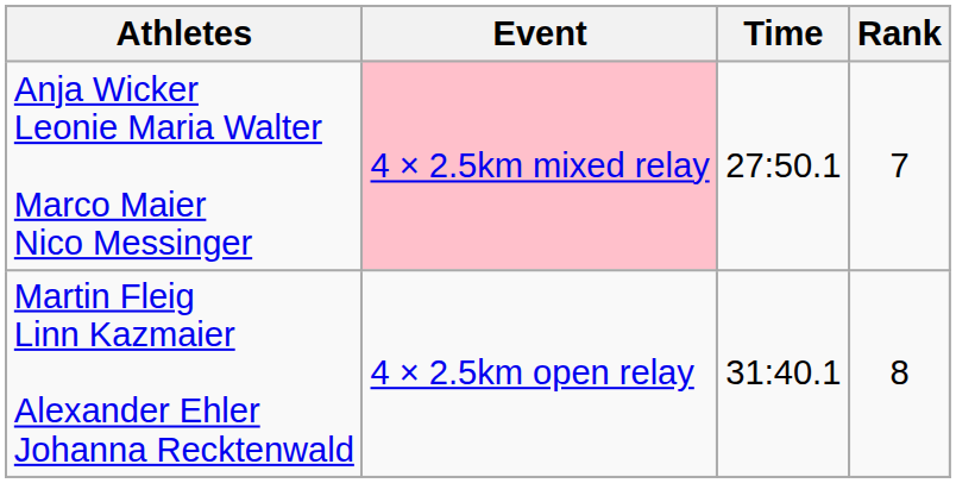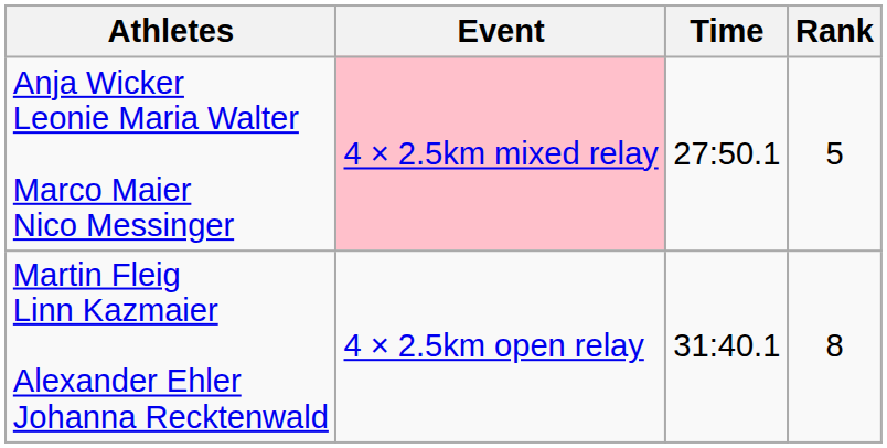Anja Wicker Leonie Maria Walter Marco Maier Nico Messinger | Rank: 7 -> 5
